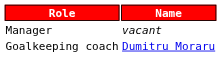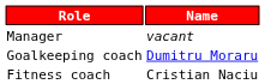+ row: Fitness coach | Cristian Naciu
